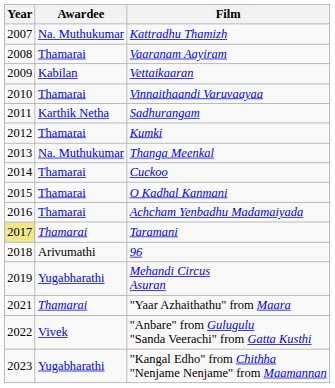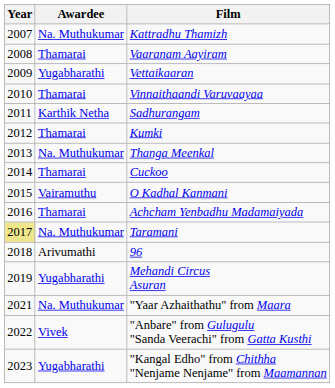Vettaikaaran | Awardee: Kabilan -> Yugabharathi
O Kadhal Kanmani | Awardee: Thamarai -> Vairamuthu
Taramani | Awardee: Thamarai -> Na. Muthukumar
"Yaar Azhaithathu" from Maara | Awardee: Thamarai -> Na. Muthukumar
